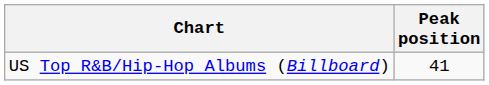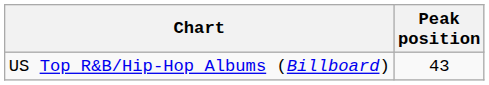US Top R&B/Hip-Hop Albums (Billboard) | Peak position: 41 -> 43
